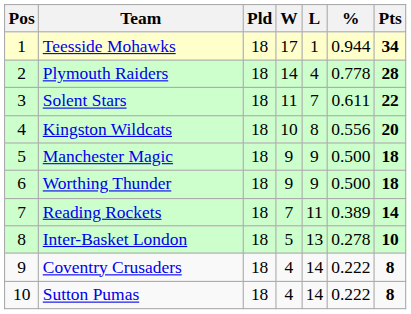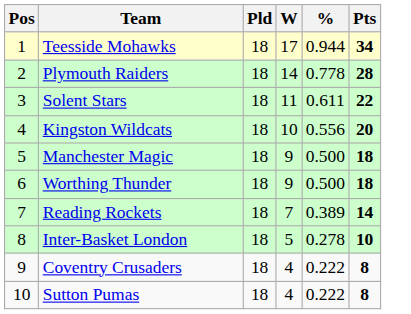- column: L | 1 | 4 | 7 | 8 | 9 | 9 | 11 | 13 | 14 | 14
